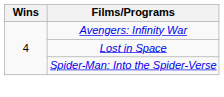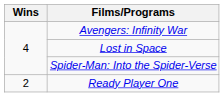+ row: 2 | Ready Player One
